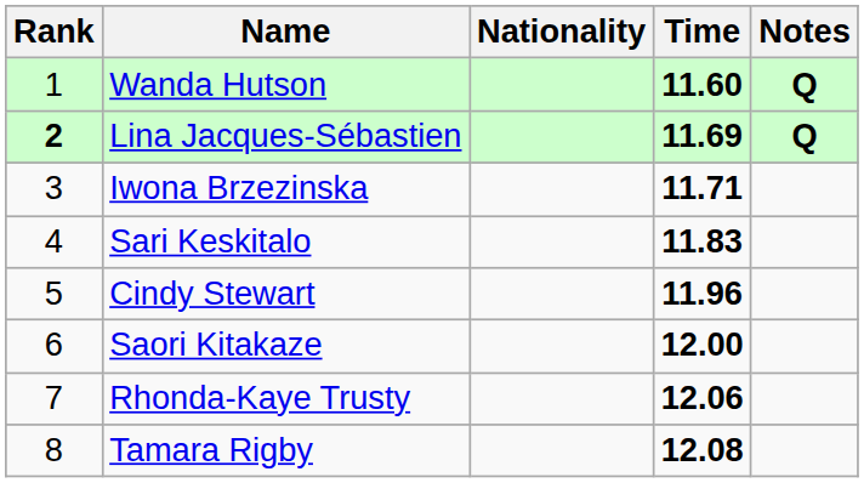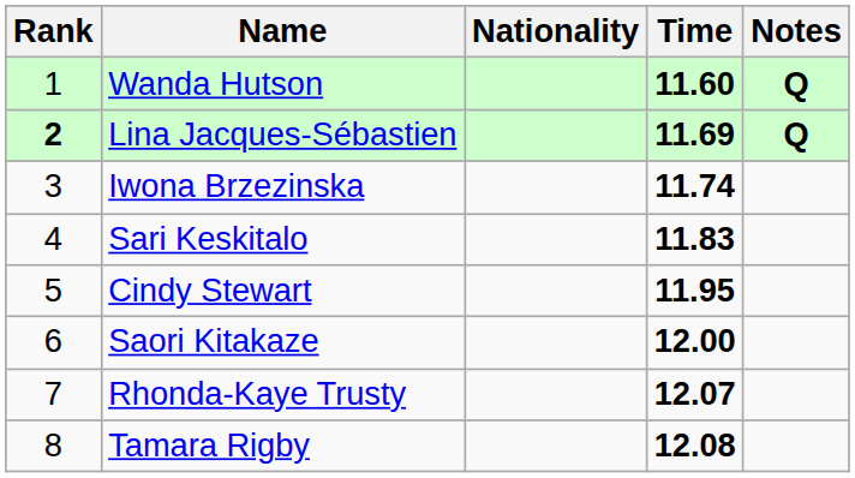Iwona Brzezinska | Time: 11.71 -> 11.74
Cindy Stewart | Time: 11.96 -> 11.95
Rhonda-Kaye Trusty | Time: 12.06 -> 12.07
